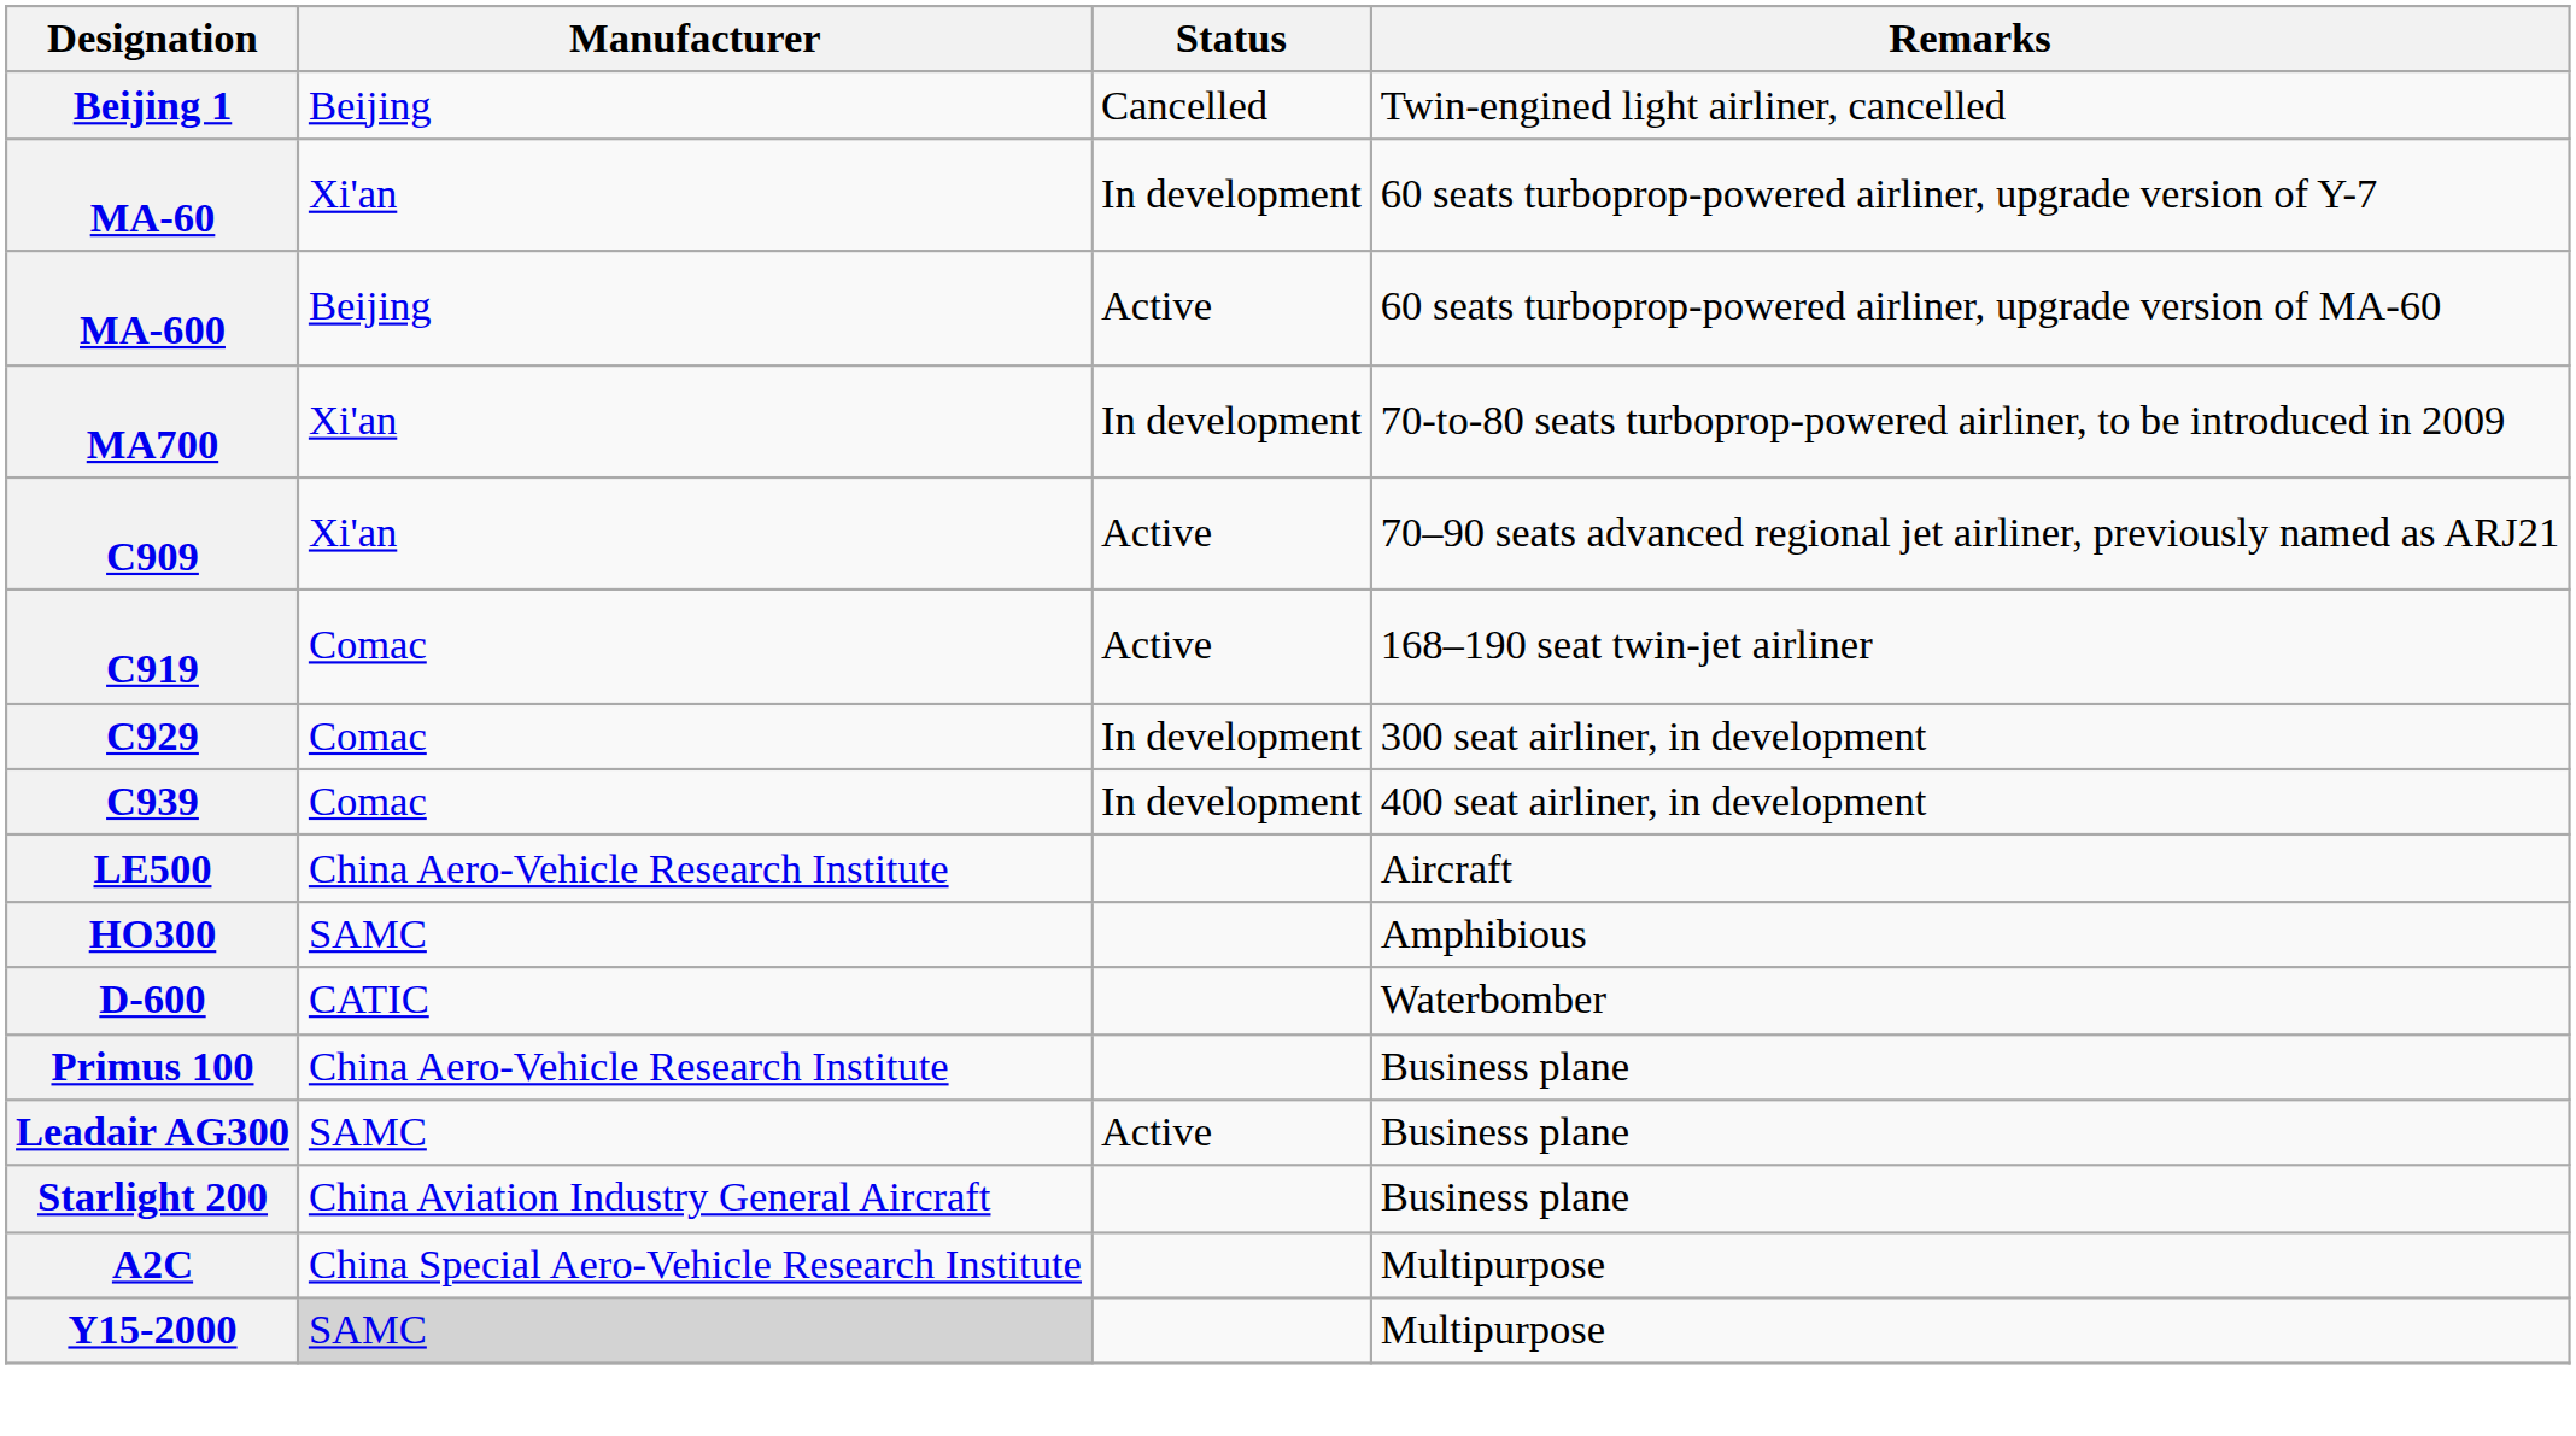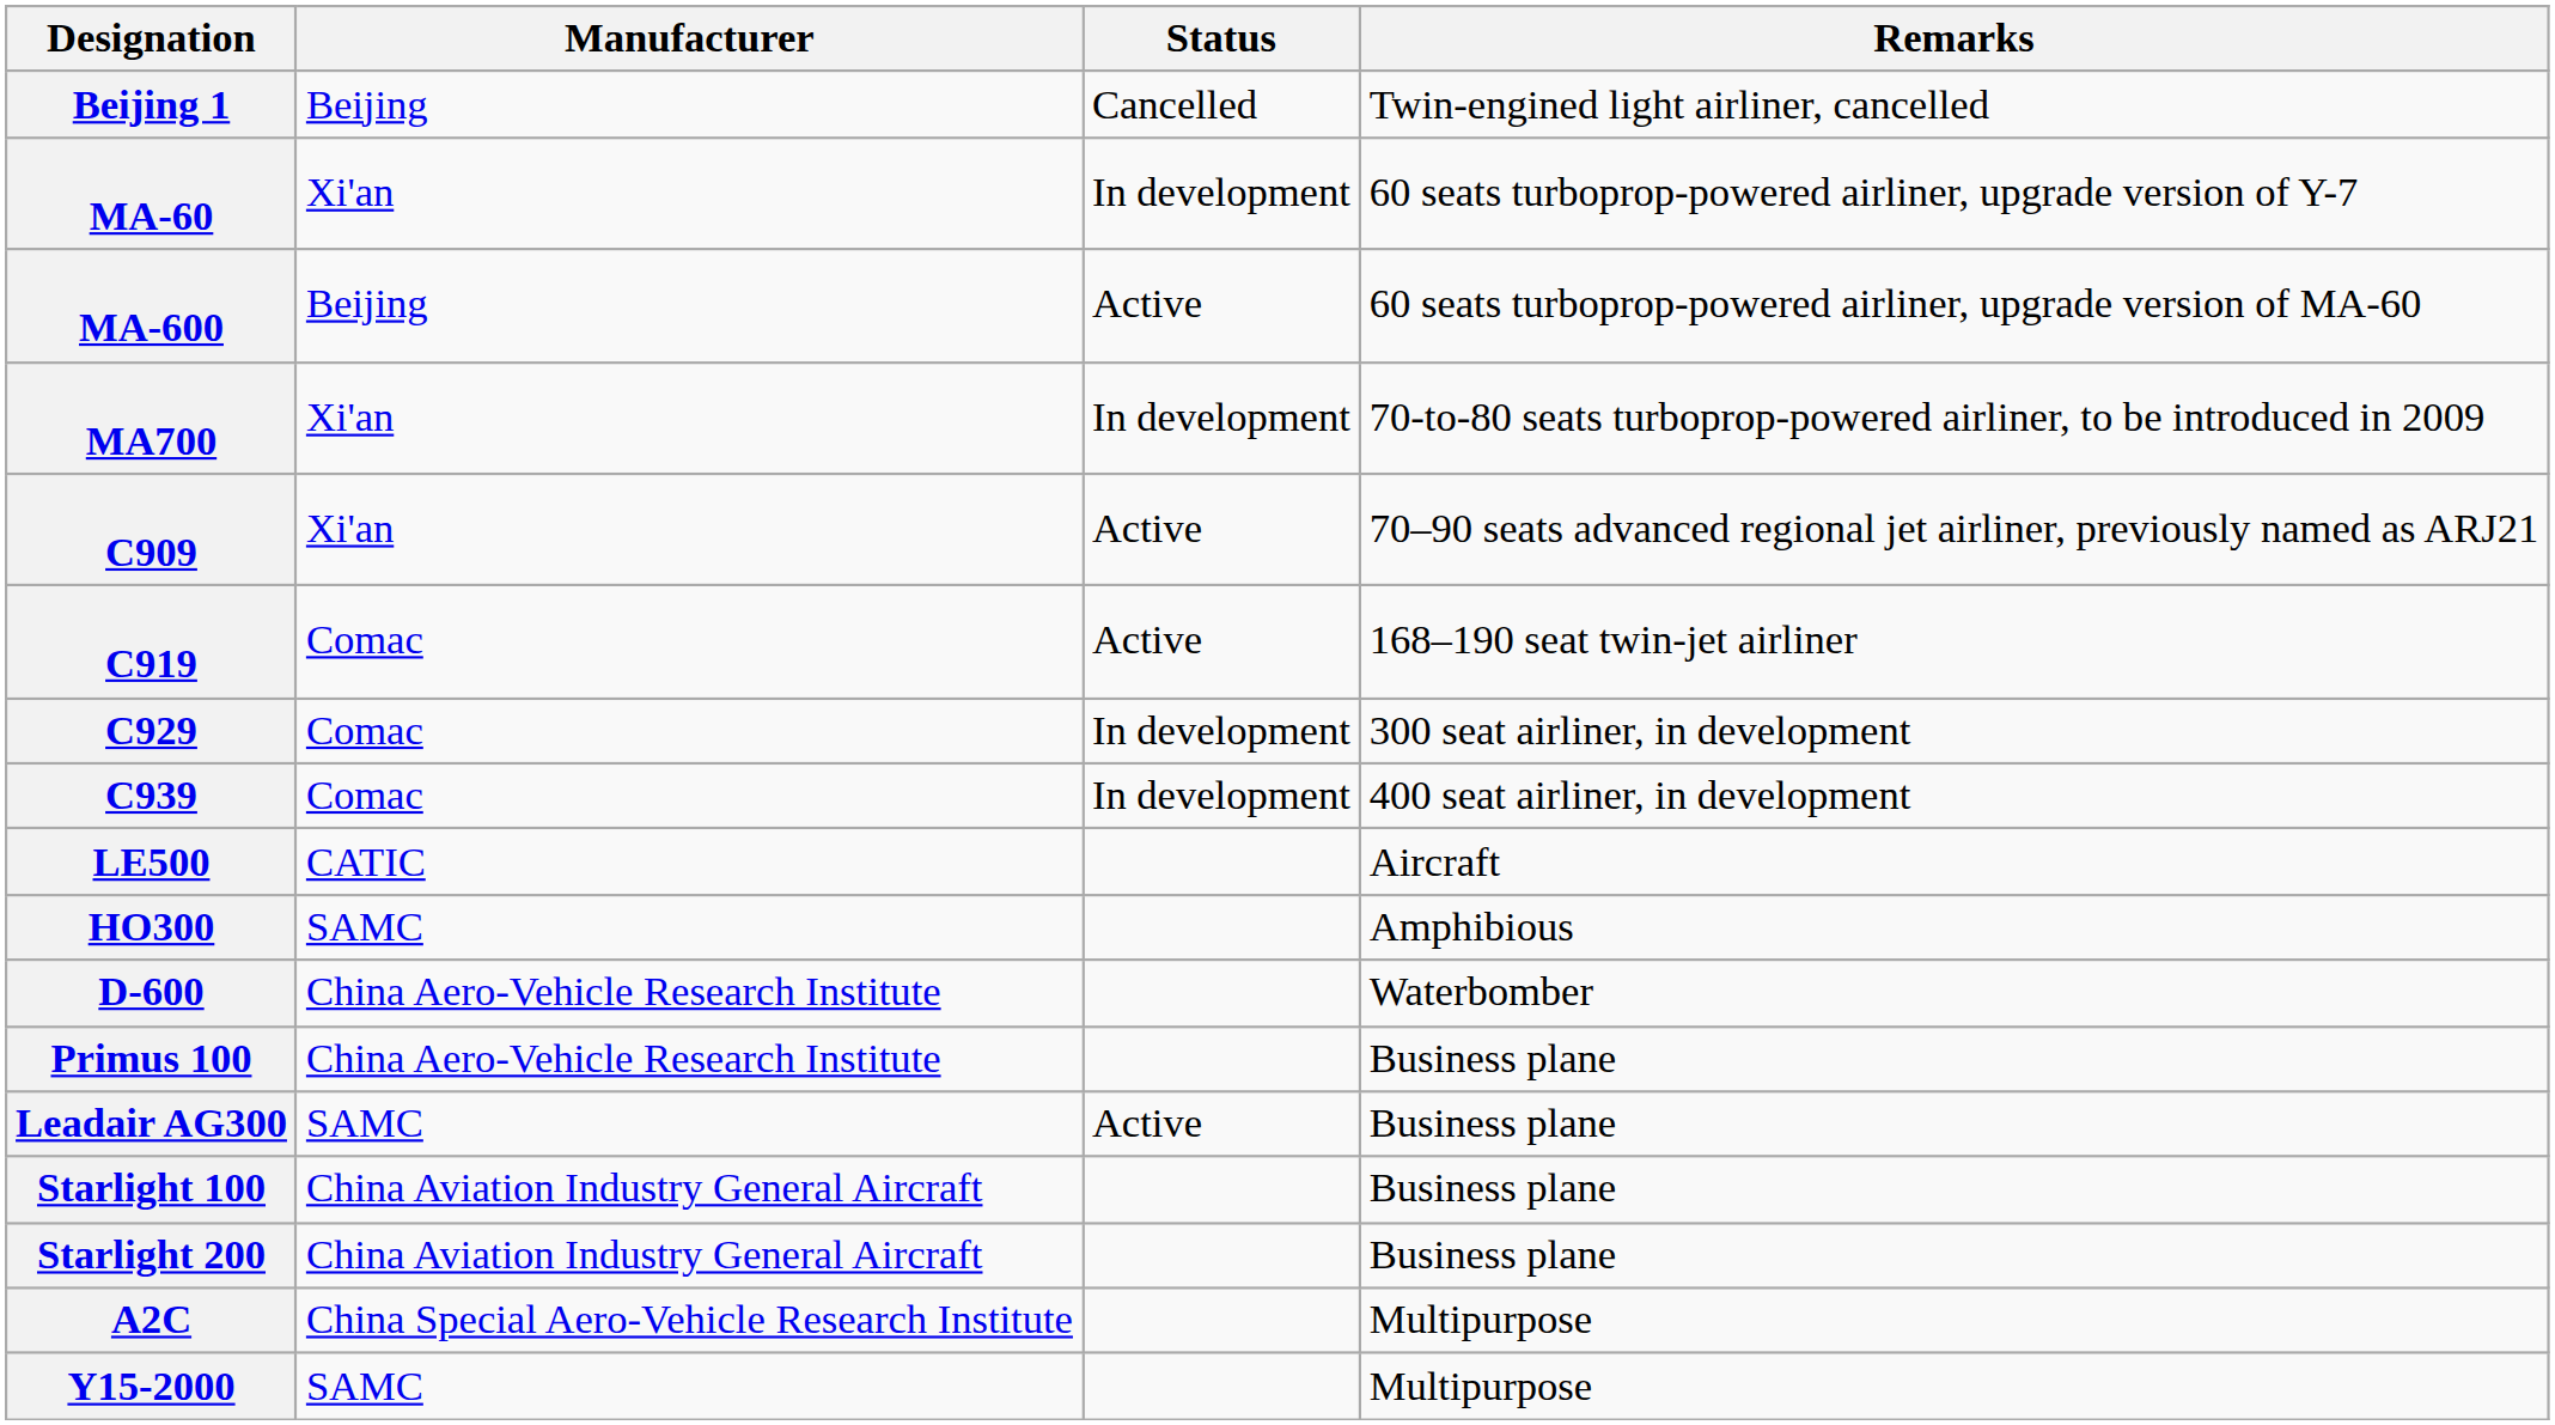LE500 | Manufacturer: China Aero-Vehicle Research Institute -> CATIC
D-600 | Manufacturer: CATIC -> China Aero-Vehicle Research Institute
+ row: Starlight 100 | China Aviation Industry General Aircraft | Business plane
Y15-2000 | Manufacturer: lightgrey background -> no background
